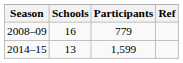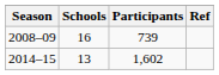2008–09 | Participants: 779 -> 739
2014–15 | Participants: 1,599 -> 1,602
